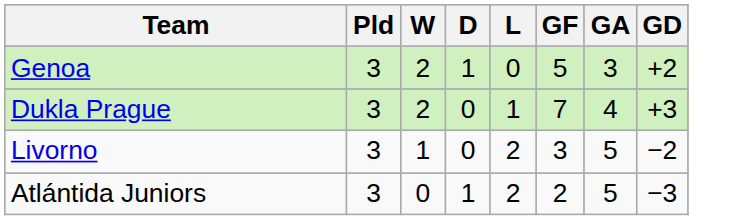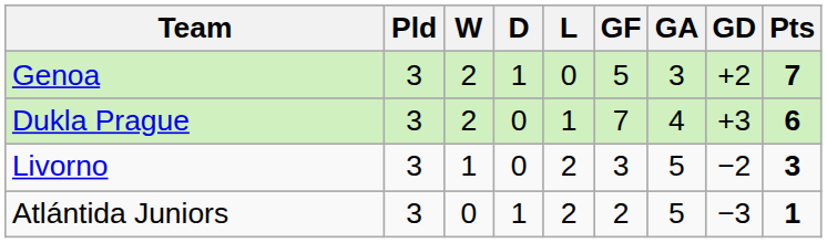+ column: Pts | 7 | 6 | 3 | 1
